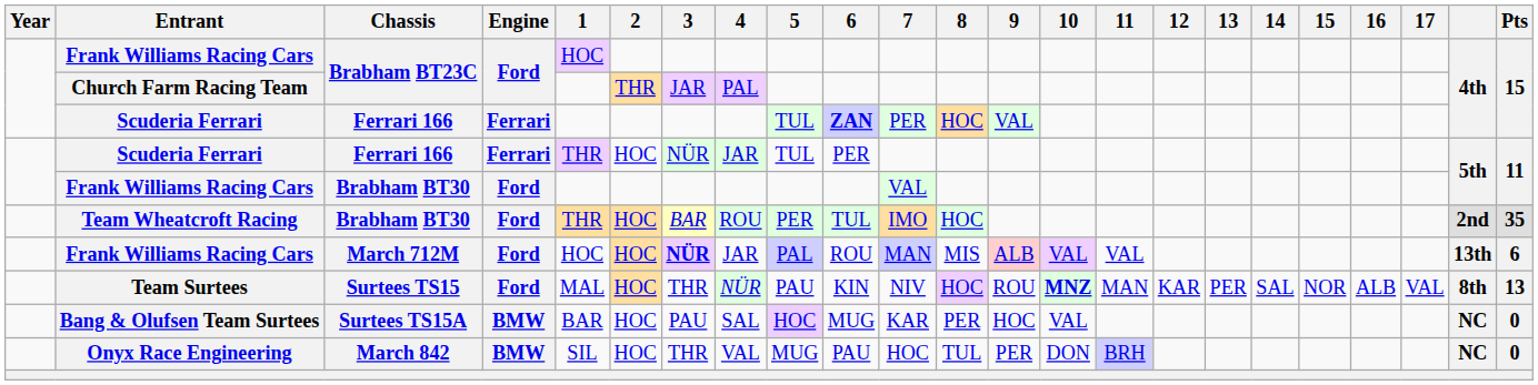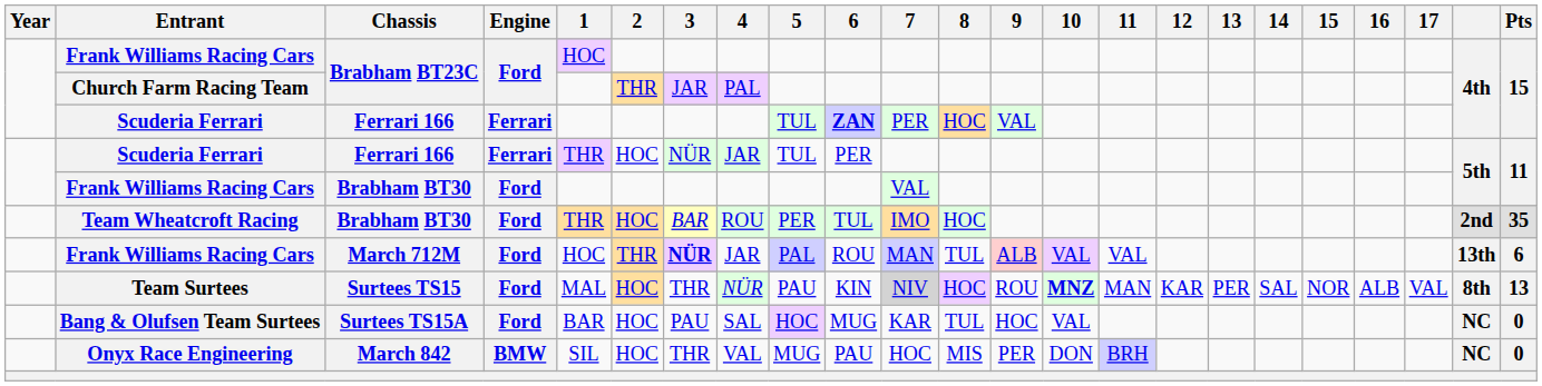Frank Williams Racing Cars / March 712M | 2: HOC -> THR
Frank Williams Racing Cars / March 712M | 8: MIS -> TUL
Team Surtees | 7: no background -> lightgrey background
Bang & Olufsen Team Surtees | Engine: BMW -> Ford
Bang & Olufsen Team Surtees | 8: PER -> TUL
Onyx Race Engineering | 8: TUL -> MIS
